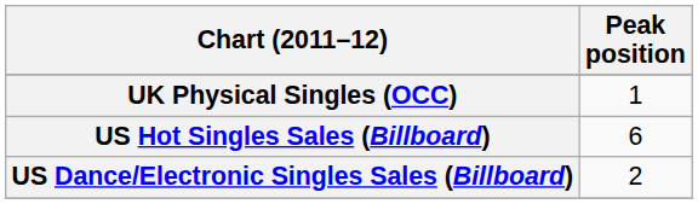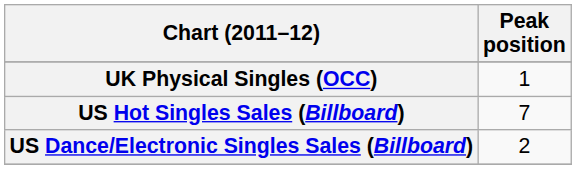US Hot Singles Sales (Billboard) | Peak position: 6 -> 7
